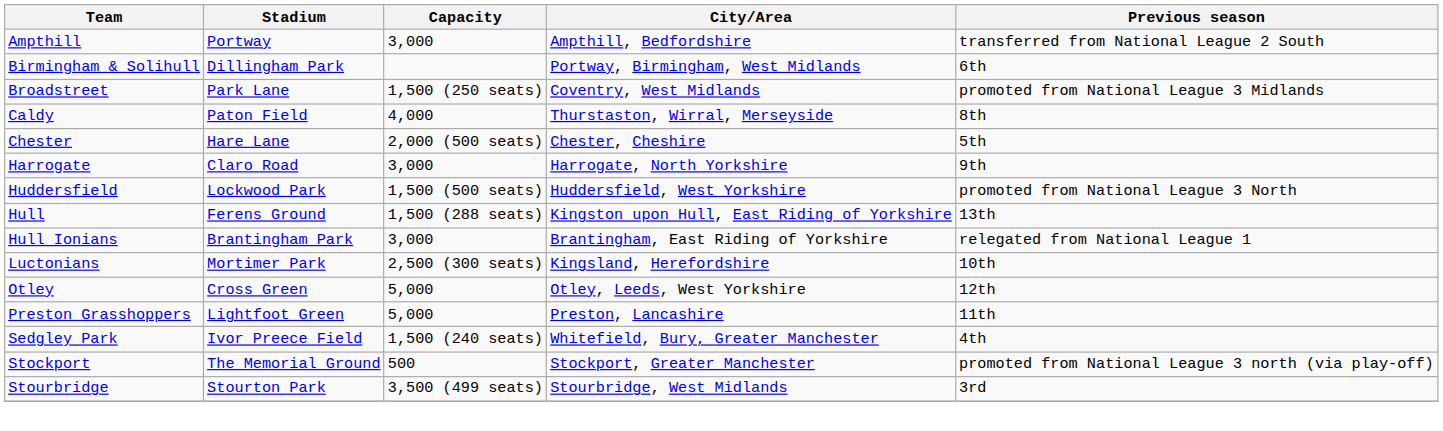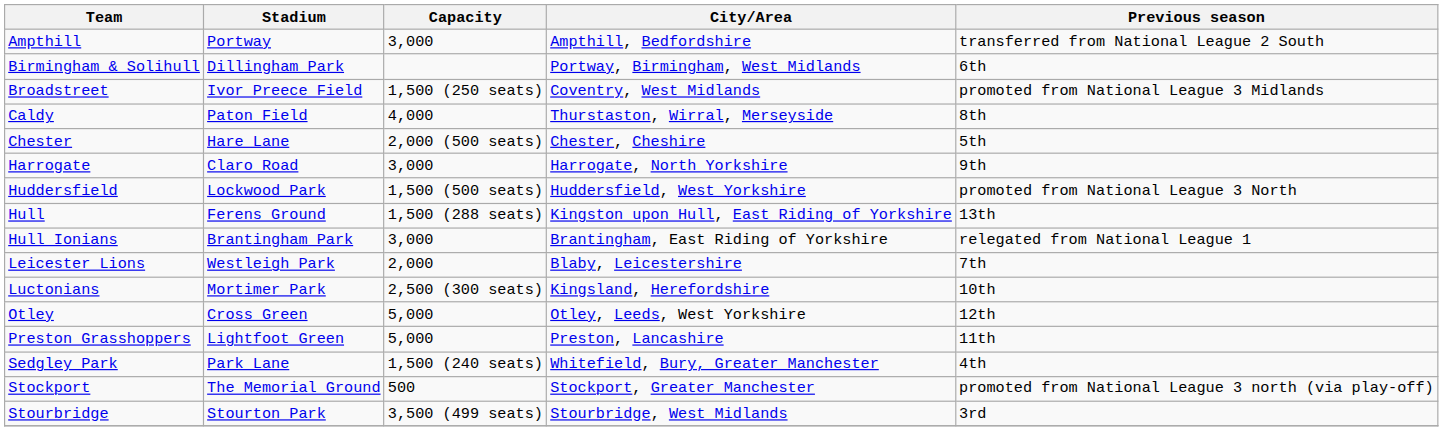Broadstreet | Stadium: Park Lane -> Ivor Preece Field
+ row: Leicester Lions | Westleigh Park | 2,000 | Blaby, Leicestershire | 7th
Sedgley Park | Stadium: Ivor Preece Field -> Park Lane
